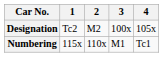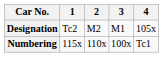Designation | 3: 100x -> M1
Numbering | 3: M1 -> 100x
